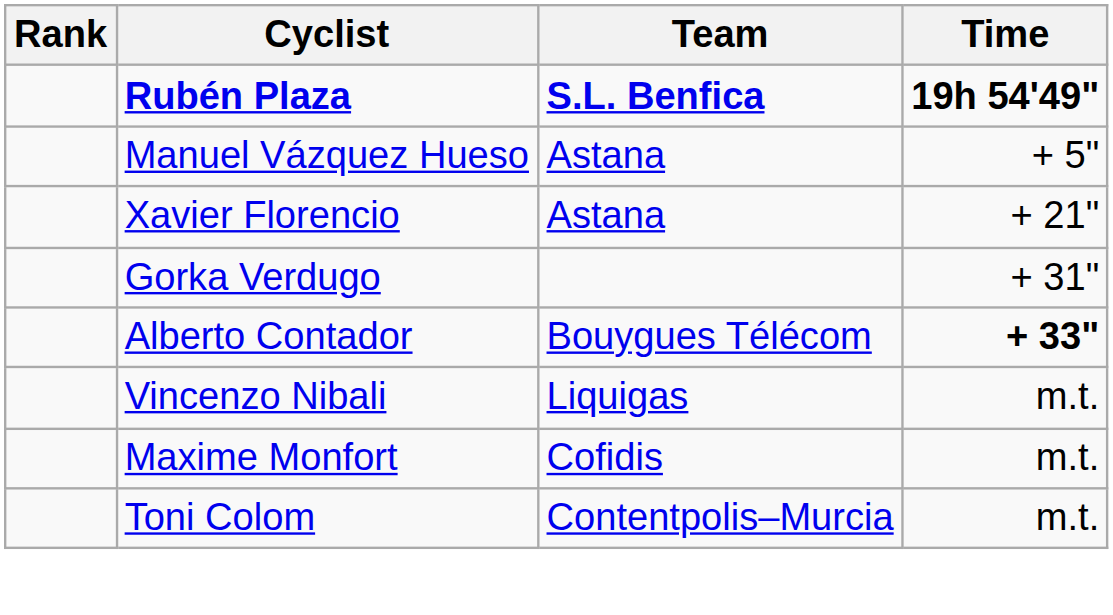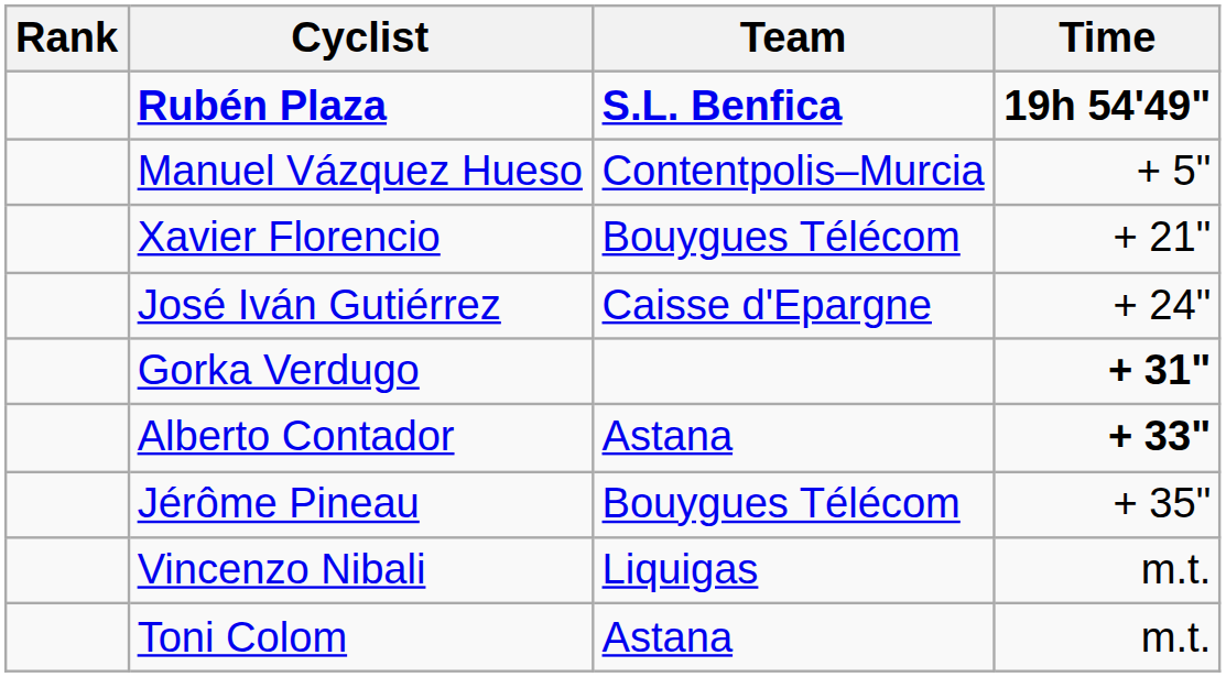Manuel Vázquez Hueso | Team: Astana -> Contentpolis–Murcia
Xavier Florencio | Team: Astana -> Bouygues Télécom
+ row: José Iván Gutiérrez | Caisse d'Epargne | + 24"
Gorka Verdugo | Time: normal -> bold
Alberto Contador | Team: Bouygues Télécom -> Astana
+ row: Jérôme Pineau | Bouygues Télécom | + 35"
- row: Maxime Monfort | Cofidis | m.t.
Toni Colom | Team: Contentpolis–Murcia -> Astana
